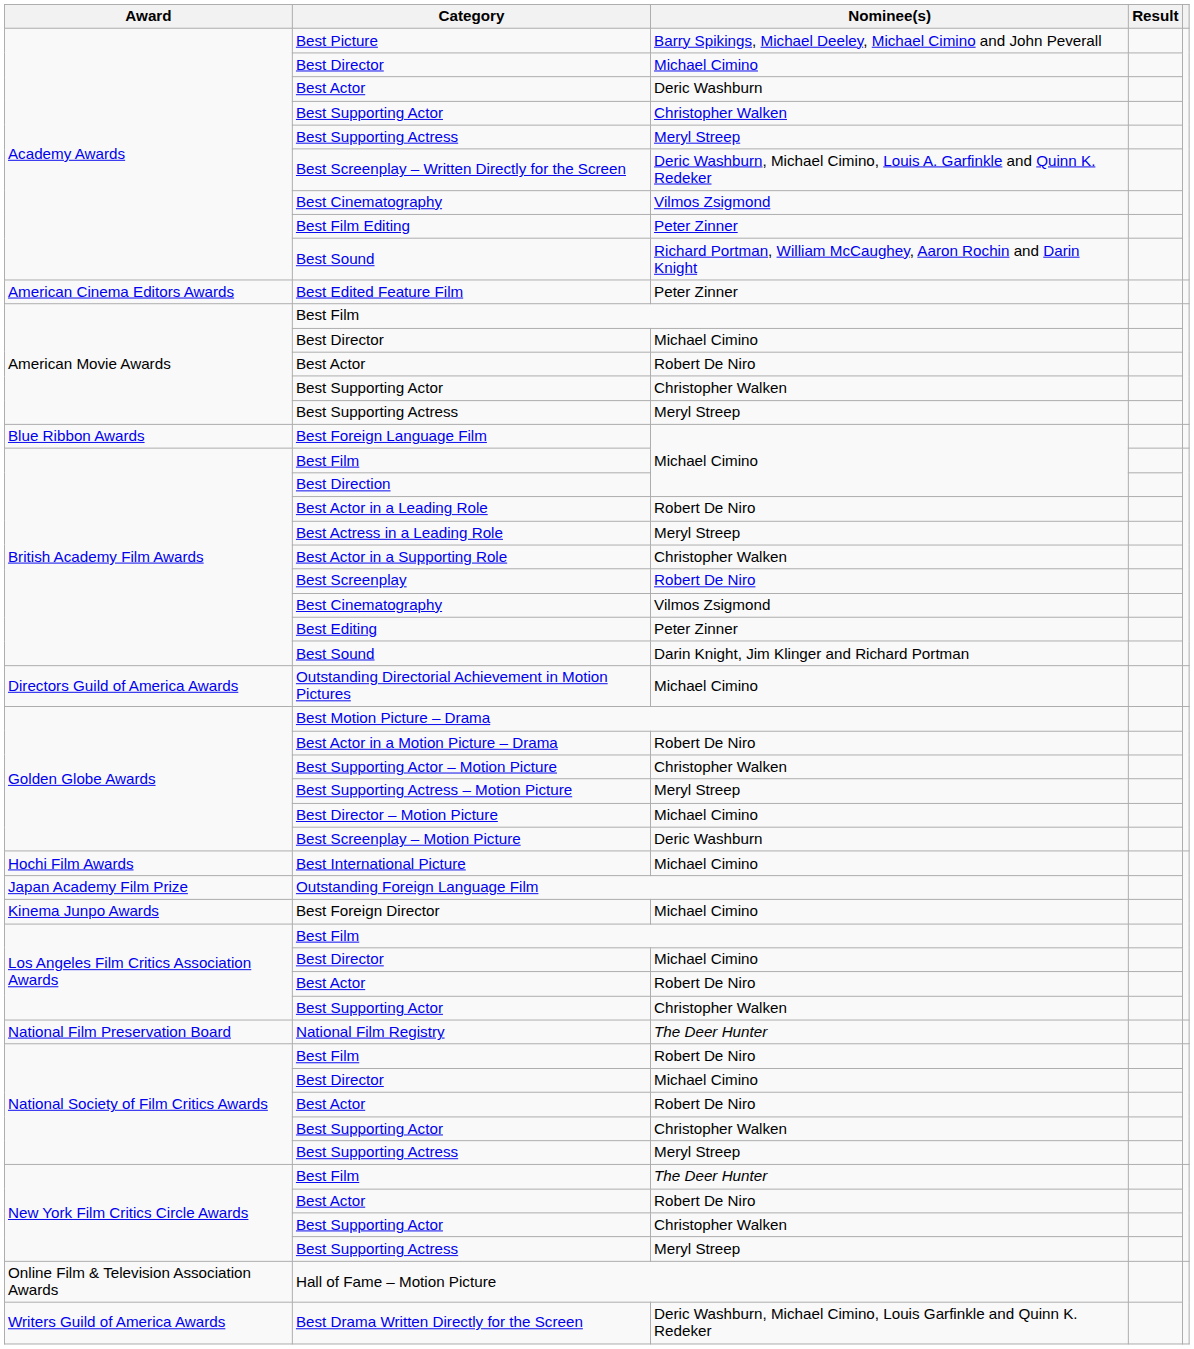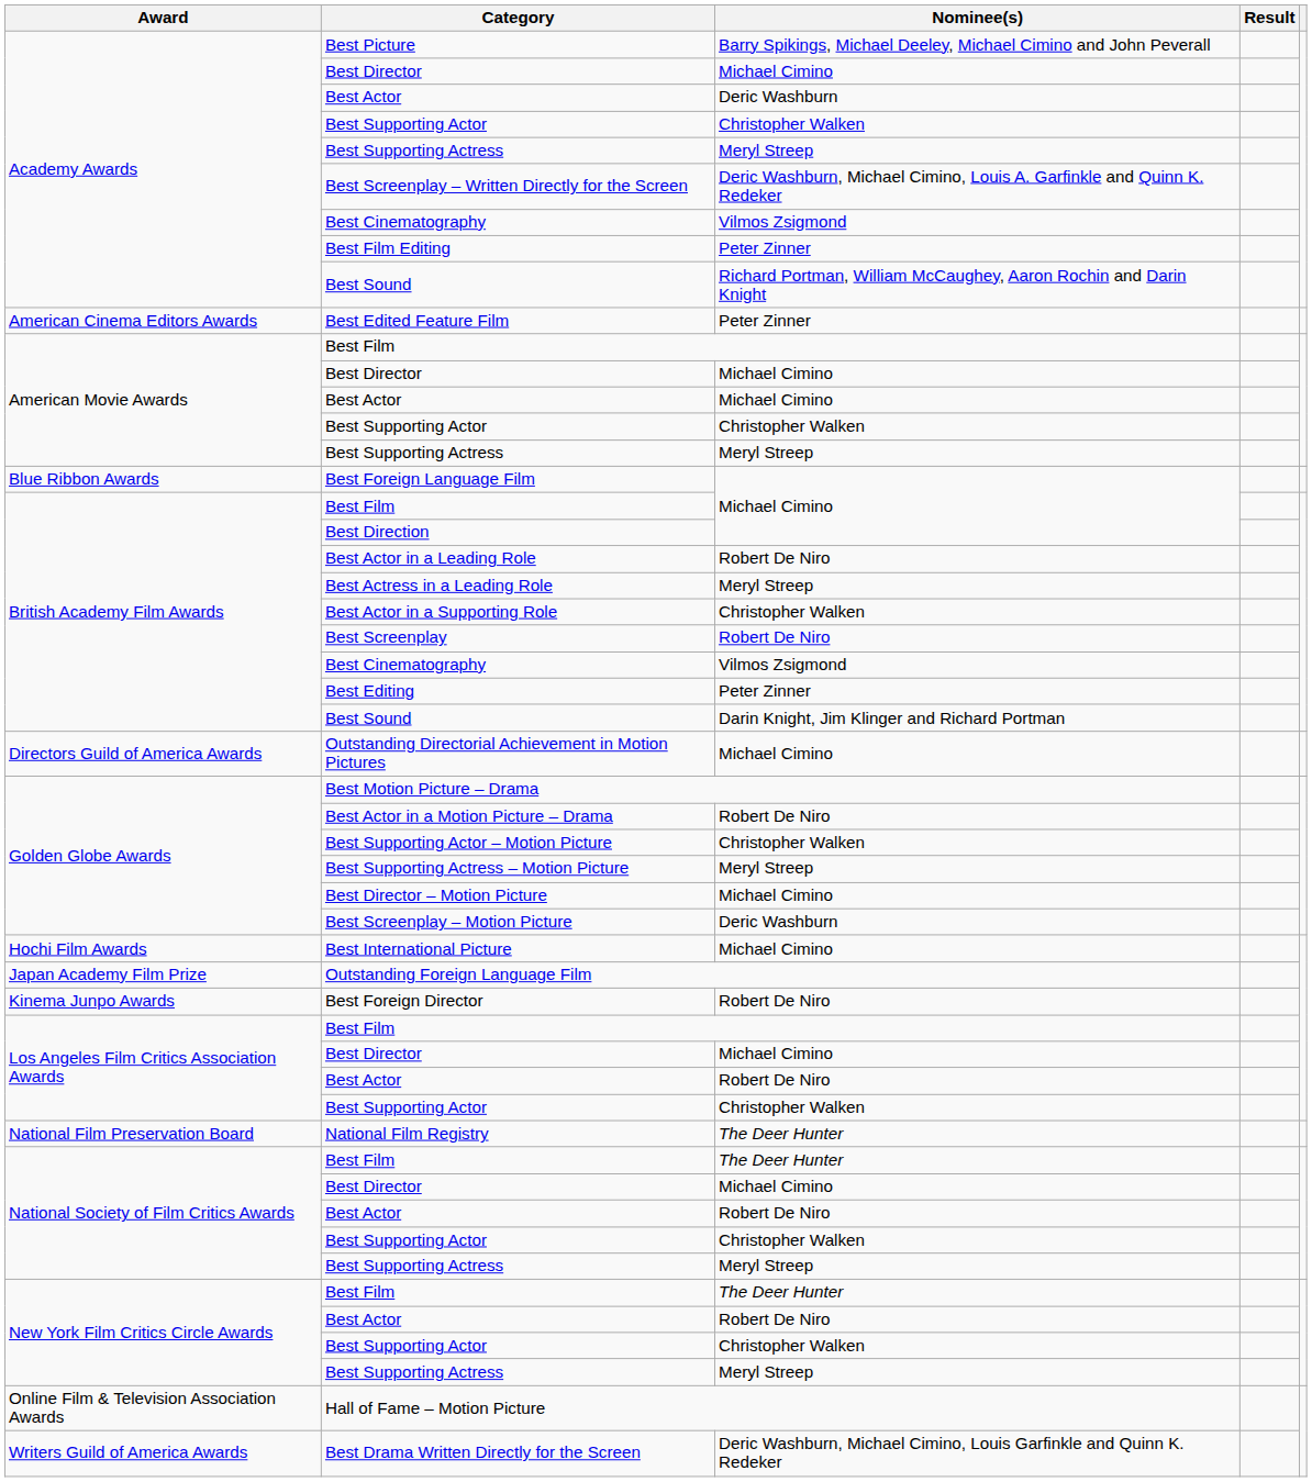American Movie Awards / Best Actor | Nominee(s): Robert De Niro -> Michael Cimino
Best Foreign Director | Nominee(s): Michael Cimino -> Robert De Niro
National Society of Film Critics Awards / Best Film | Nominee(s): Robert De Niro -> The Deer Hunter
